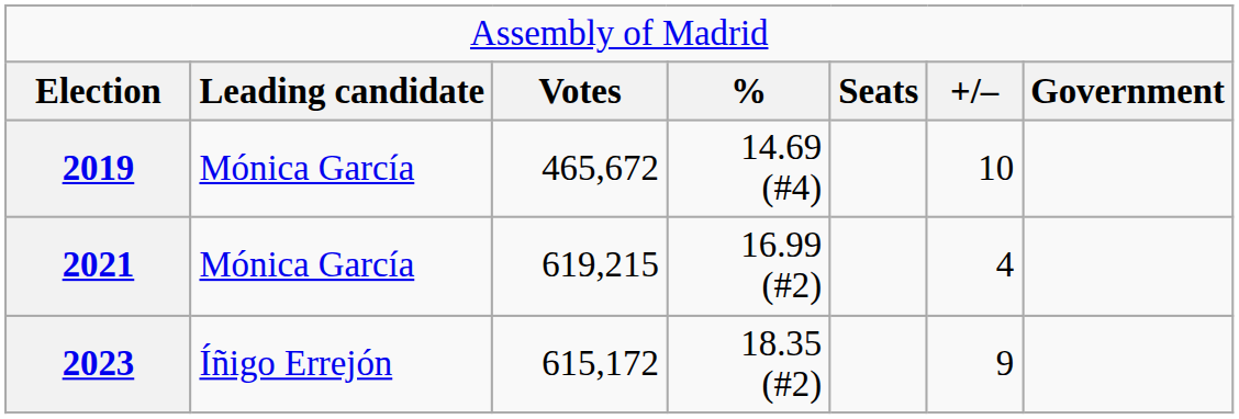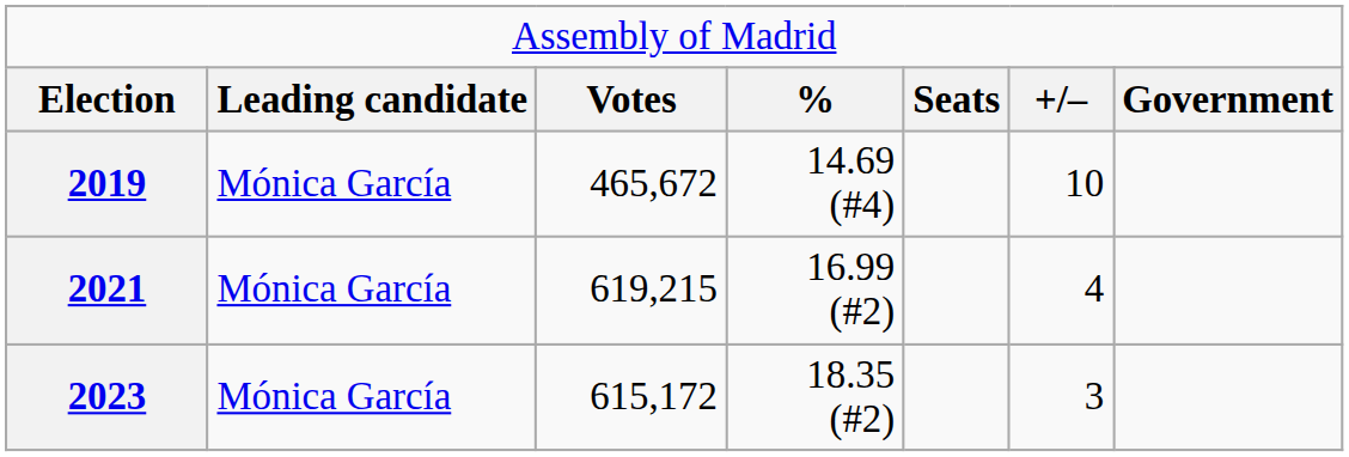2023 | column 2: Íñigo Errejón -> Mónica García
2023 | column 6: 9 -> 3
